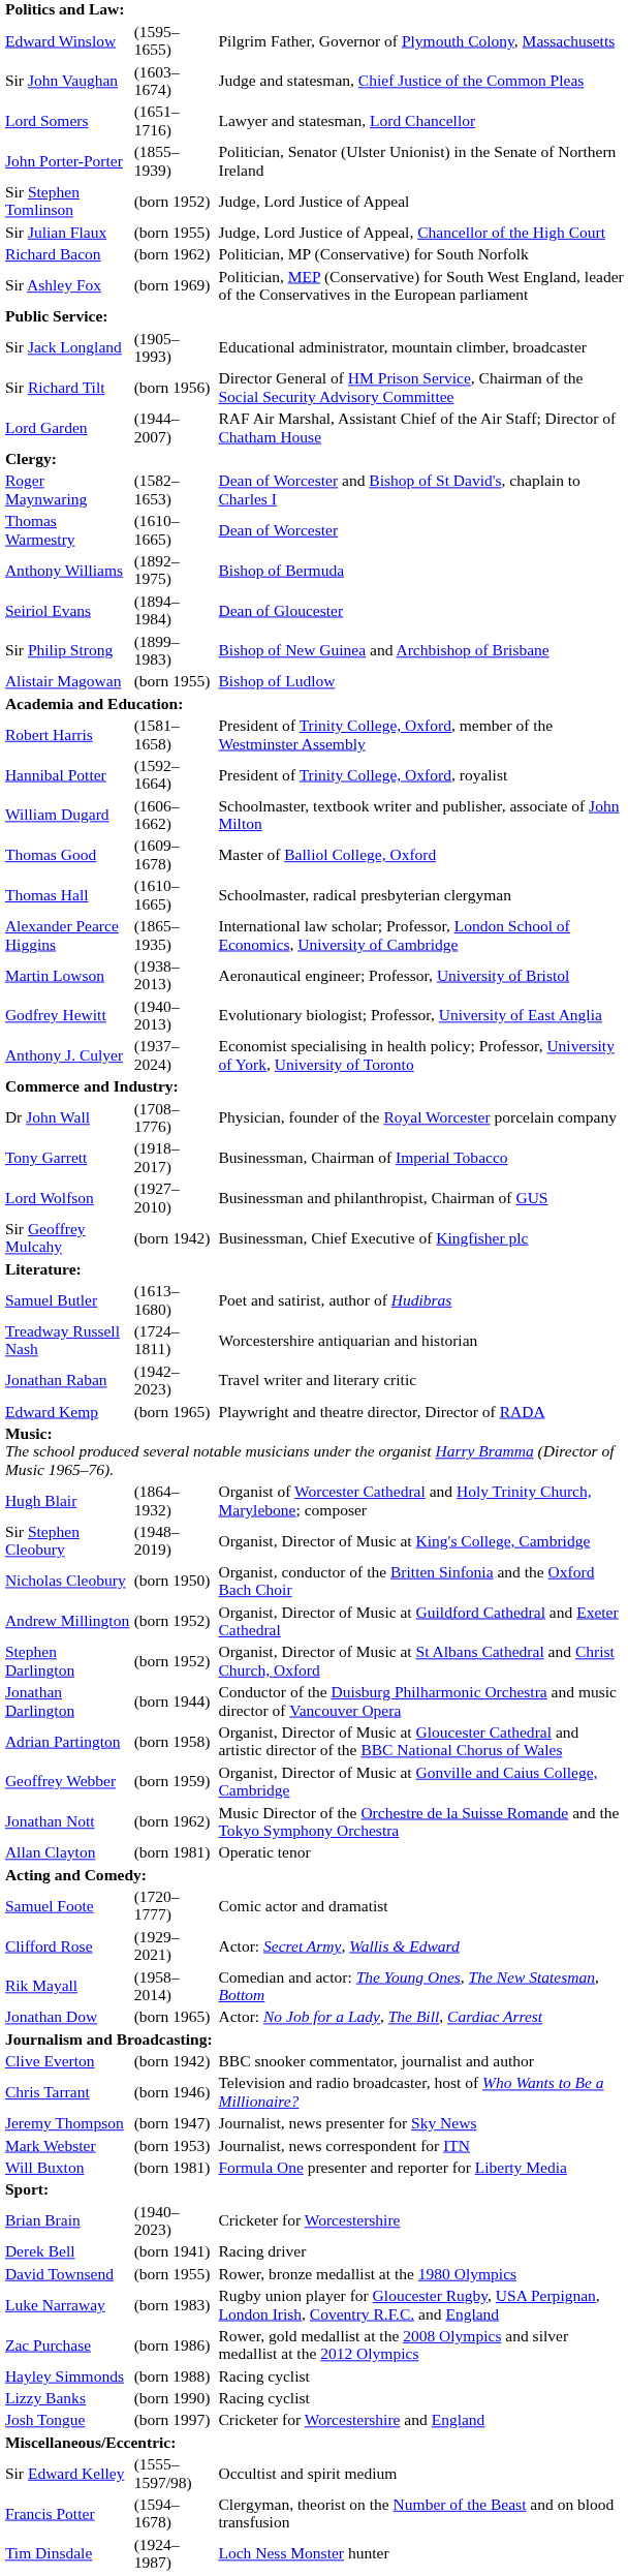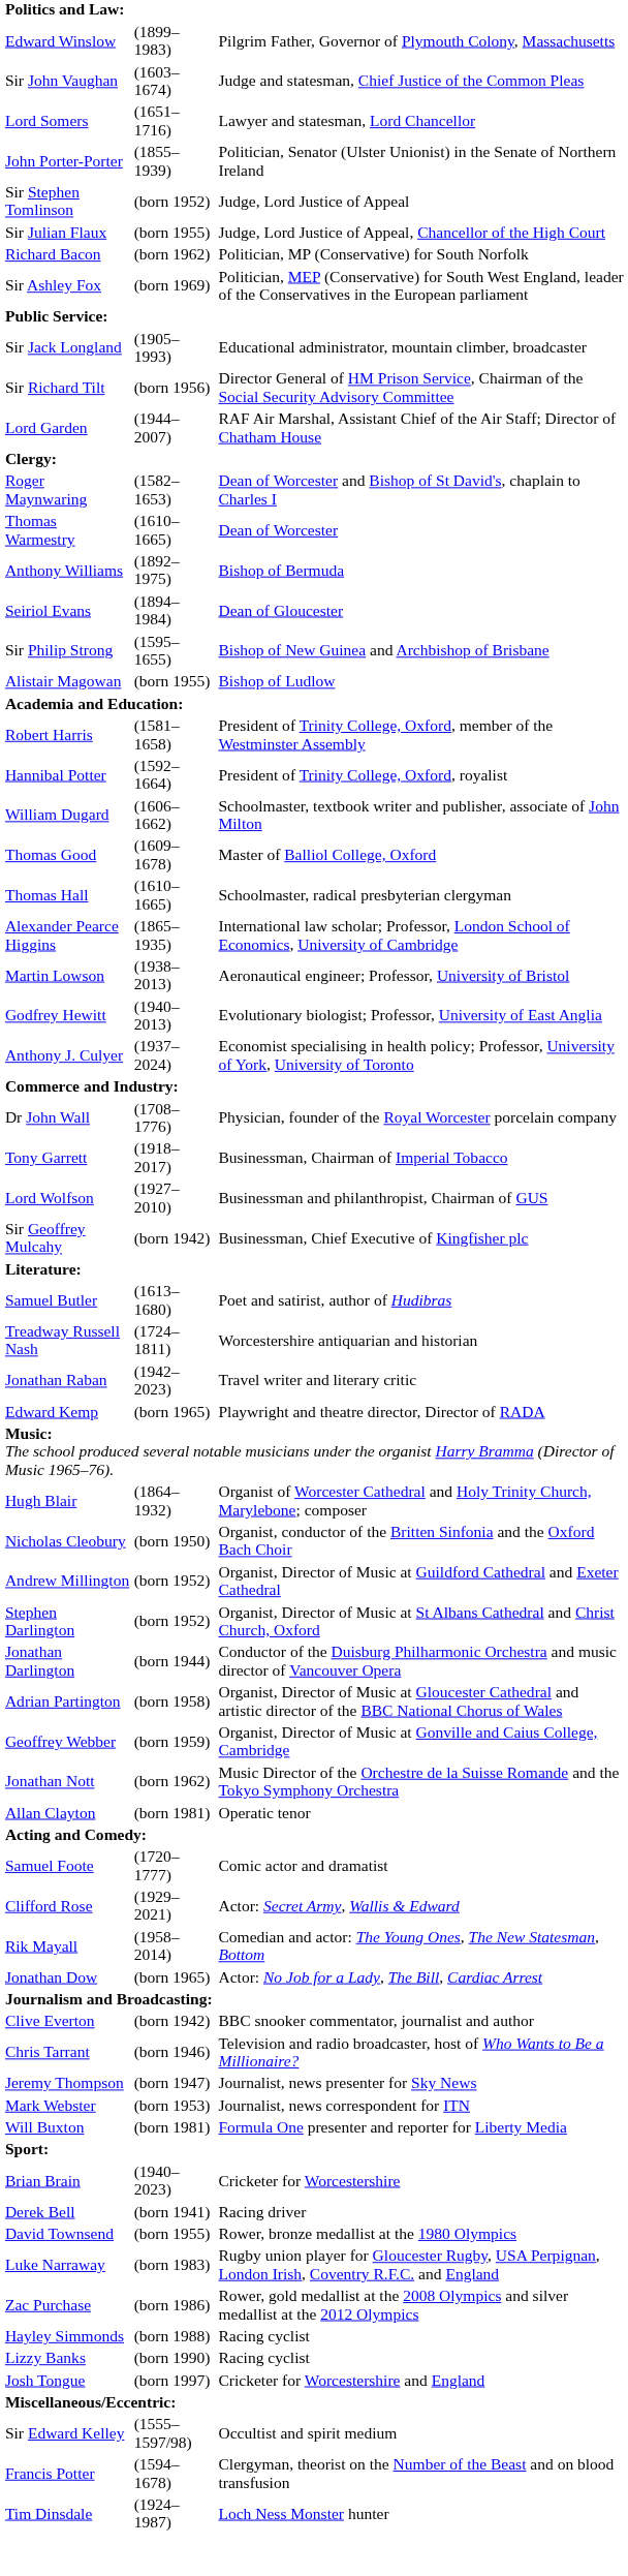Edward Winslow | column 2: (1595–1655) -> (1899–1983)
Sir Philip Strong | column 2: (1899–1983) -> (1595–1655)
- row: Sir Stephen Cleobury | (1948–2019) | Organist, Director of Music at King's College, Cambridge
